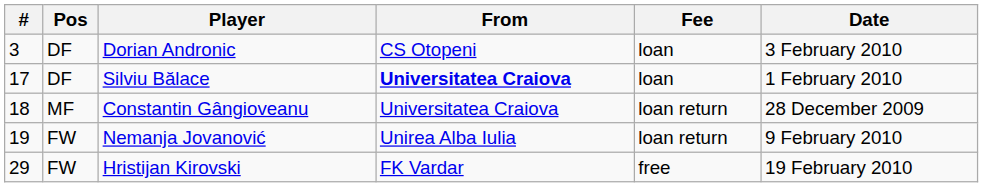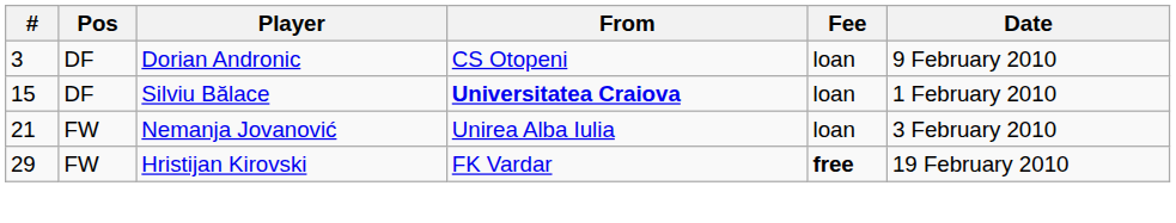Dorian Andronic | Date: 3 February 2010 -> 9 February 2010
Silviu Bălace | #: 17 -> 15
- row: 18 | MF | Constantin Gângioveanu | Universitatea Craiova | loan return | 28 December 2009
Nemanja Jovanović | #: 19 -> 21
Nemanja Jovanović | Fee: loan return -> loan
Nemanja Jovanović | Date: 9 February 2010 -> 3 February 2010
Hristijan Kirovski | Fee: normal -> bold
